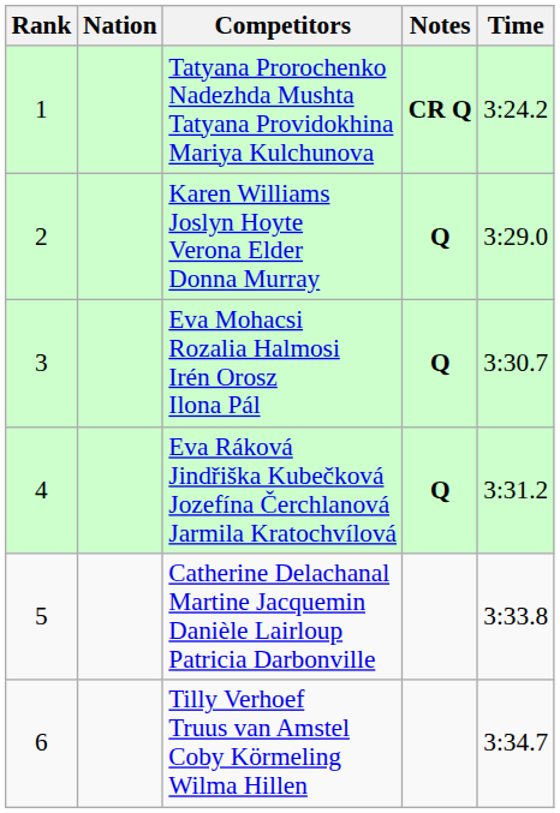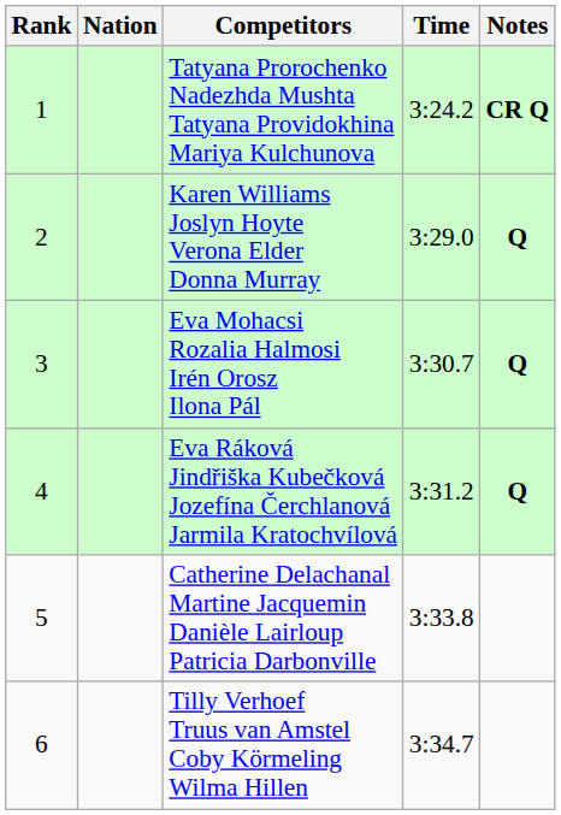columns swapped: Time <-> Notes
